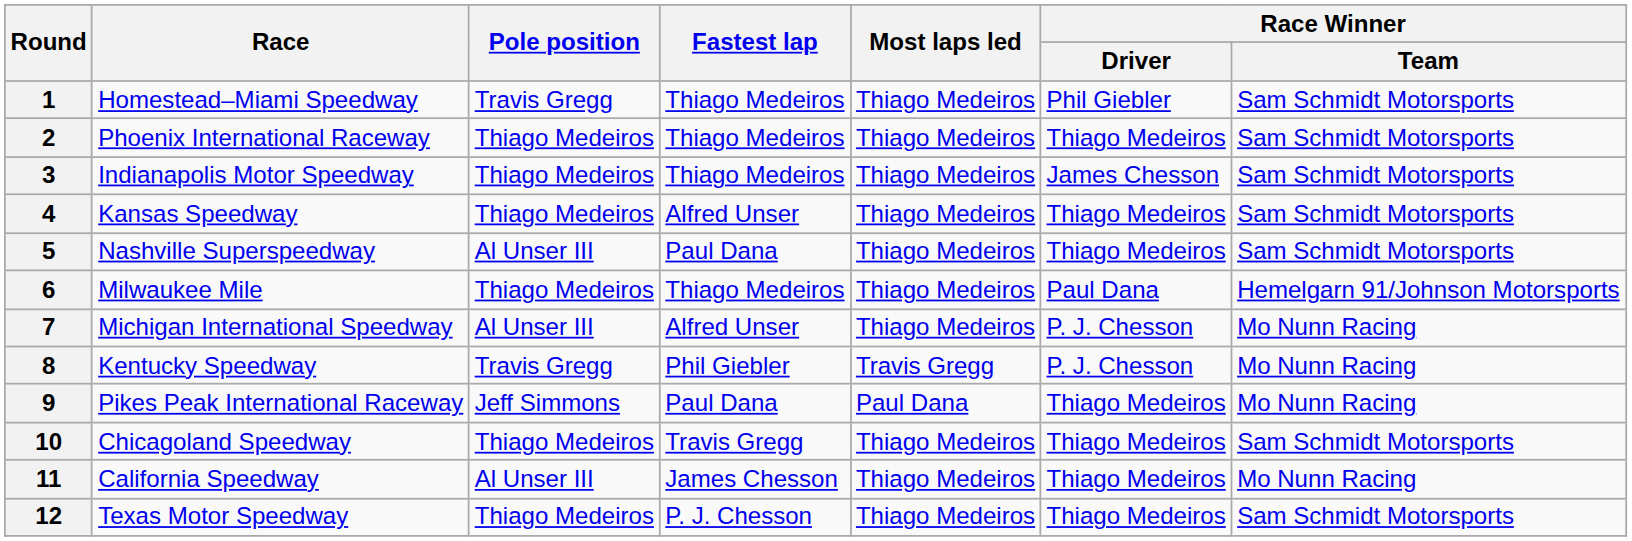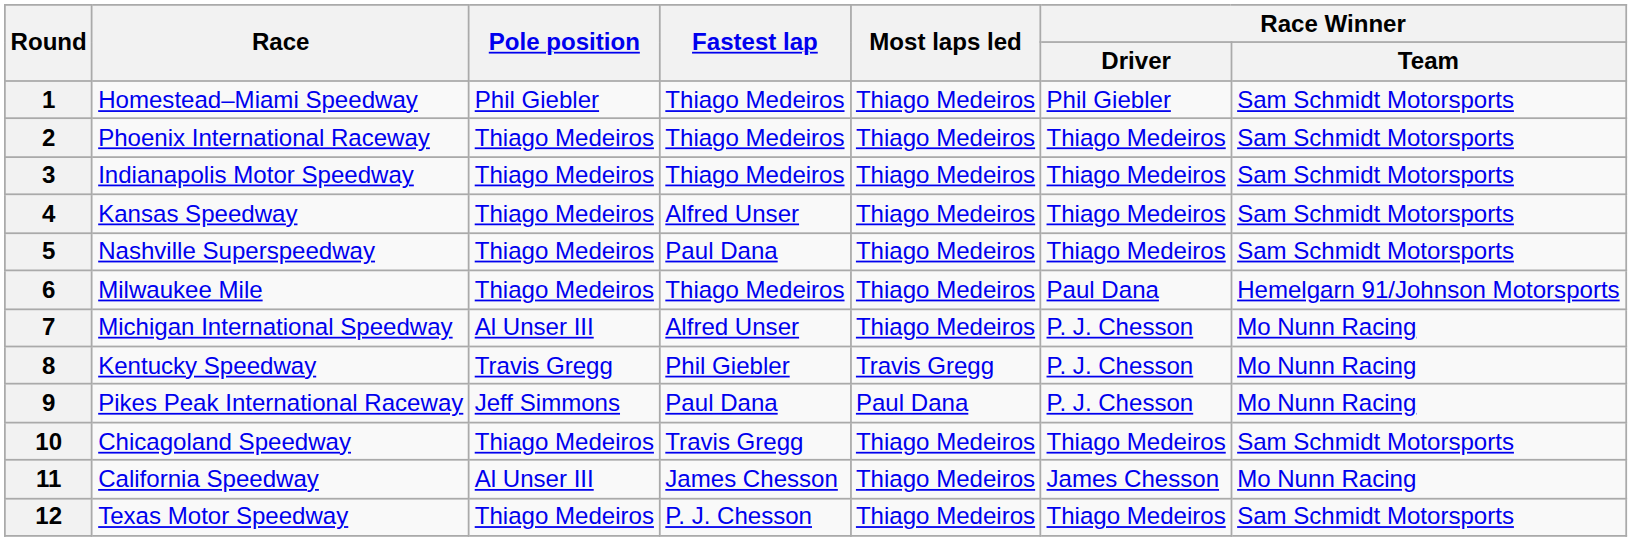1 | Pole position: Travis Gregg -> Phil Giebler
3 | Race Winner / Driver: James Chesson -> Thiago Medeiros
5 | Pole position: Al Unser III -> Thiago Medeiros
9 | Race Winner / Driver: Thiago Medeiros -> P. J. Chesson
11 | Race Winner / Driver: Thiago Medeiros -> James Chesson
